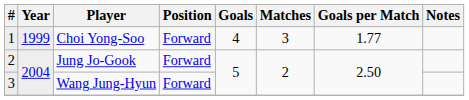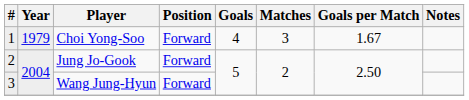Choi Yong-Soo | Year: 1999 -> 1979
Choi Yong-Soo | Goals per Match: 1.77 -> 1.67
